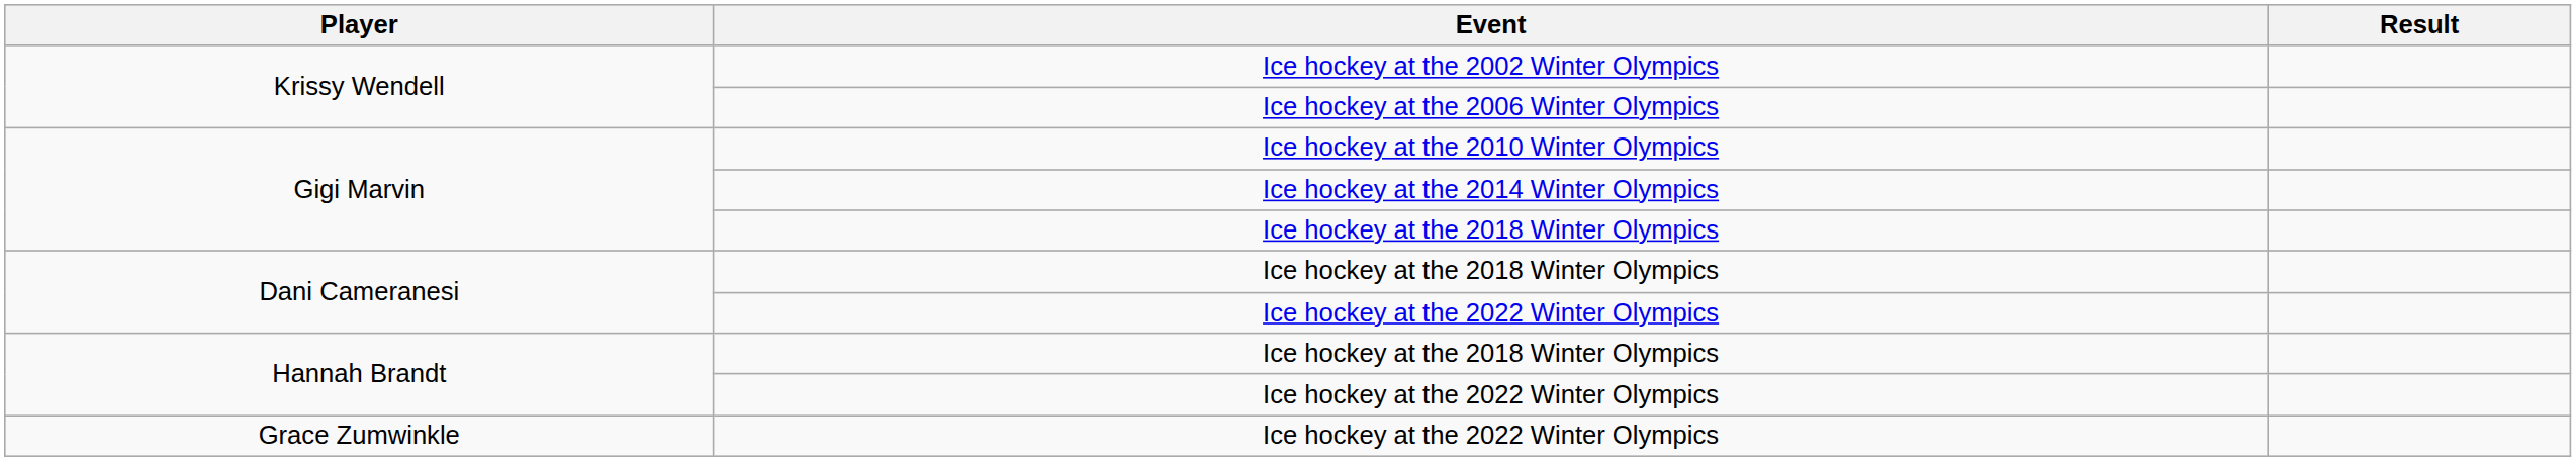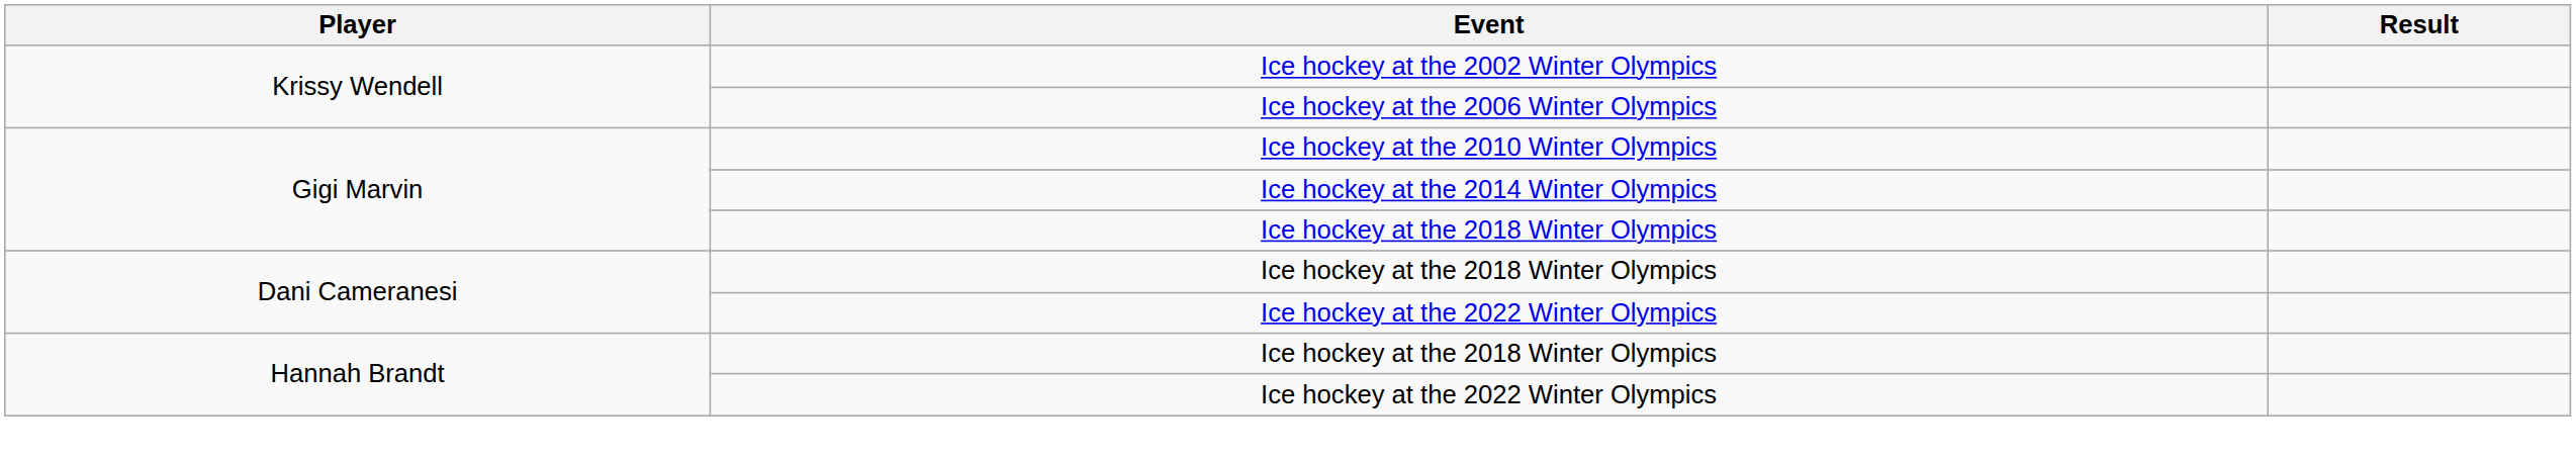- row: Grace Zumwinkle | Ice hockey at the 2022 Winter Olympics
